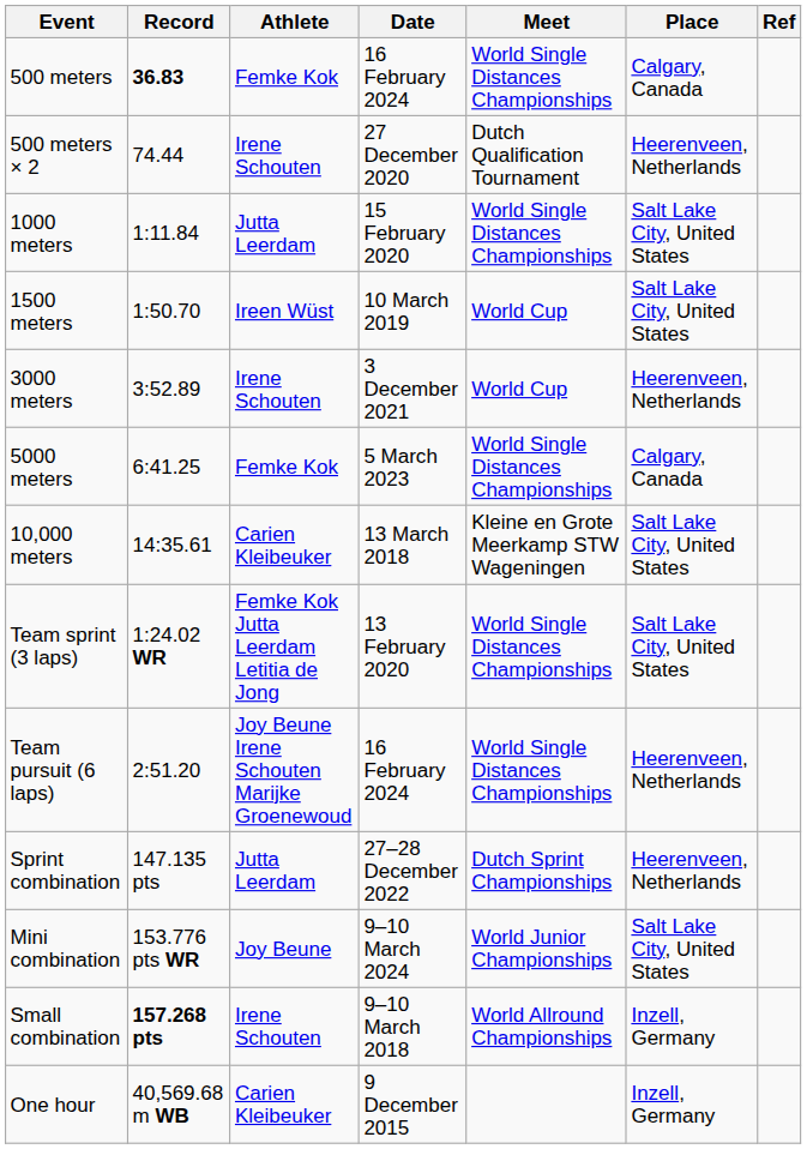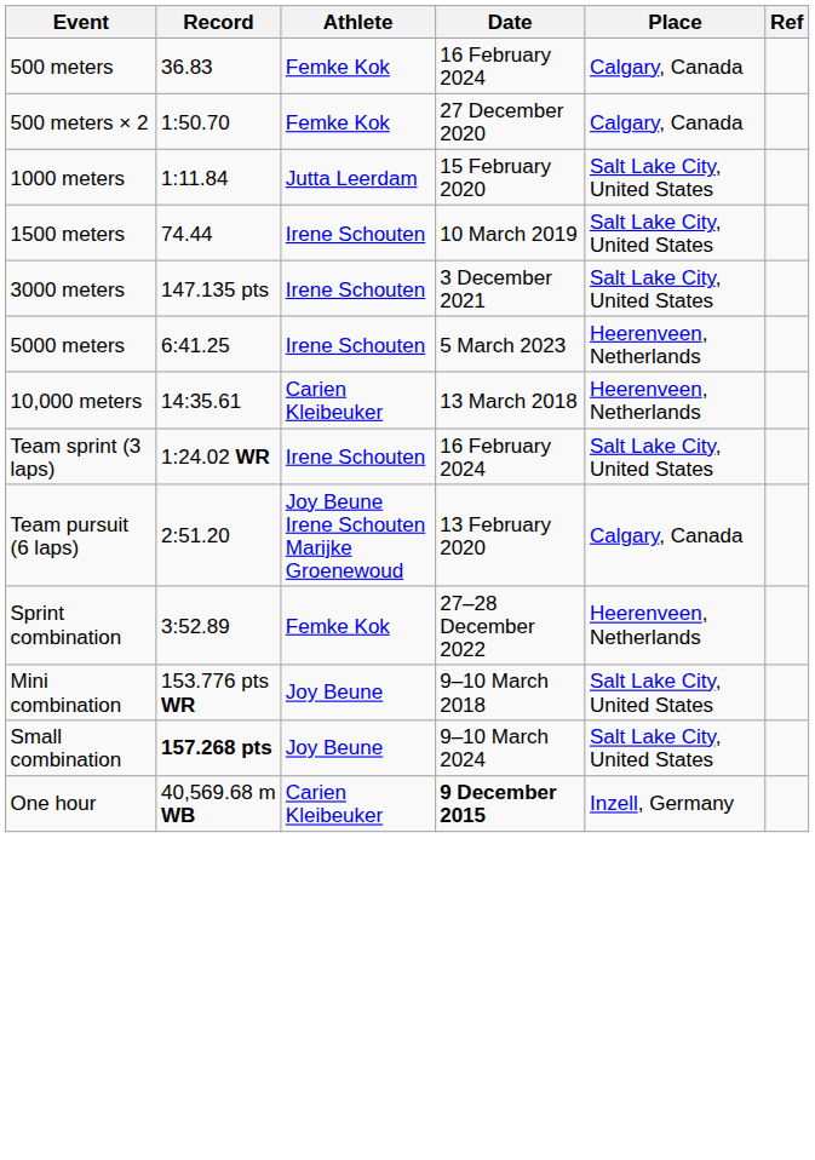- column: Meet | World Single Distances Championships | Dutch Qualification Tournament | World Single Distances Championships | World Cup | World Cup | World Single Distances Championships | Kleine en Grote Meerkamp STW Wageningen | World Single Distances Championships | World Single Distances Championships | Dutch Sprint Championships | World Junior Championships | World Allround Championships
500 meters | Record: bold -> normal
500 meters × 2 | Record: 74.44 -> 1:50.70
500 meters × 2 | Athlete: Irene Schouten -> Femke Kok
500 meters × 2 | Place: Heerenveen, Netherlands -> Calgary, Canada
1500 meters | Record: 1:50.70 -> 74.44
1500 meters | Athlete: Ireen Wüst -> Irene Schouten
3000 meters | Record: 3:52.89 -> 147.135 pts
3000 meters | Place: Heerenveen, Netherlands -> Salt Lake City, United States
5000 meters | Athlete: Femke Kok -> Irene Schouten
5000 meters | Place: Calgary, Canada -> Heerenveen, Netherlands
10,000 meters | Place: Salt Lake City, United States -> Heerenveen, Netherlands
Team sprint (3 laps) | Athlete: Femke Kok Jutta Leerdam Letitia de Jong -> Irene Schouten
Team sprint (3 laps) | Date: 13 February 2020 -> 16 February 2024
Team pursuit (6 laps) | Date: 16 February 2024 -> 13 February 2020
Team pursuit (6 laps) | Place: Heerenveen, Netherlands -> Calgary, Canada
Sprint combination | Record: 147.135 pts -> 3:52.89
Sprint combination | Athlete: Jutta Leerdam -> Femke Kok
Mini combination | Date: 9–10 March 2024 -> 9–10 March 2018
Small combination | Athlete: Irene Schouten -> Joy Beune
Small combination | Date: 9–10 March 2018 -> 9–10 March 2024
Small combination | Place: Inzell, Germany -> Salt Lake City, United States
One hour | Date: normal -> bold
